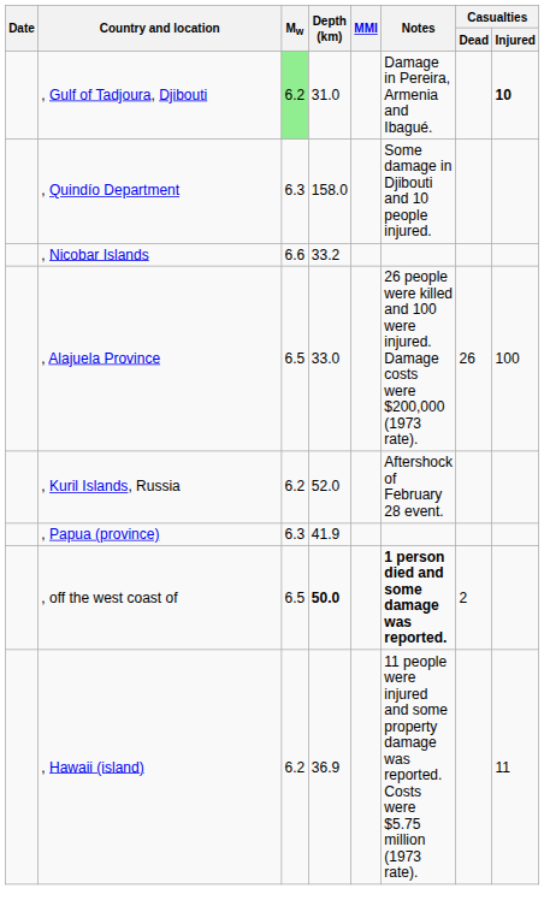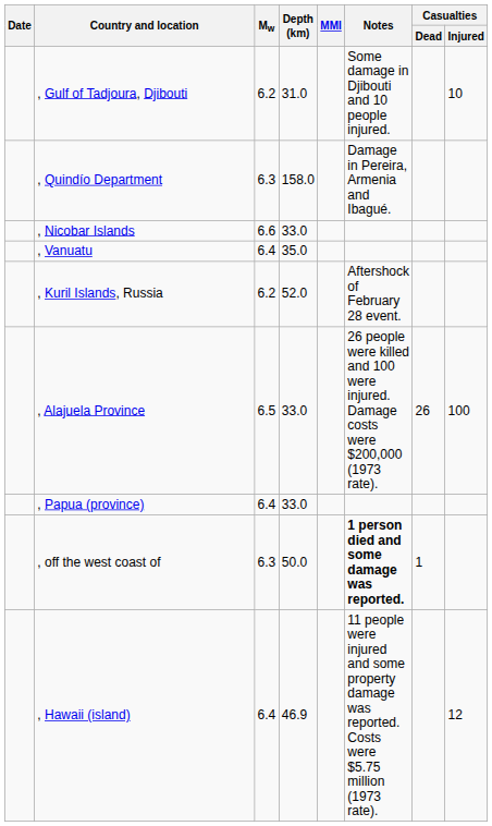, Gulf of Tadjoura, Djibouti | Mw: lightgreen background -> no background
, Gulf of Tadjoura, Djibouti | Notes: Damage in Pereira, Armenia and Ibagué. -> Some damage in Djibouti and 10 people injured.
, Gulf of Tadjoura, Djibouti | Casualties / Injured: bold -> normal
, Quindío Department | Notes: Some damage in Djibouti and 10 people injured. -> Damage in Pereira, Armenia and Ibagué.
, Nicobar Islands | Depth (km): 33.2 -> 33.0
+ row: , Vanuatu | 6.4 | 35.0
rows swapped: , Kuril Islands, Russia <-> , Alajuela Province
, Papua (province) | Mw: 6.3 -> 6.4
, Papua (province) | Depth (km): 41.9 -> 33.0
, off the west coast of | Mw: 6.5 -> 6.3
, off the west coast of | Depth (km): bold -> normal
, off the west coast of | Casualties / Dead: 2 -> 1
, Hawaii (island) | Mw: 6.2 -> 6.4
, Hawaii (island) | Depth (km): 36.9 -> 46.9
, Hawaii (island) | Casualties / Injured: 11 -> 12
